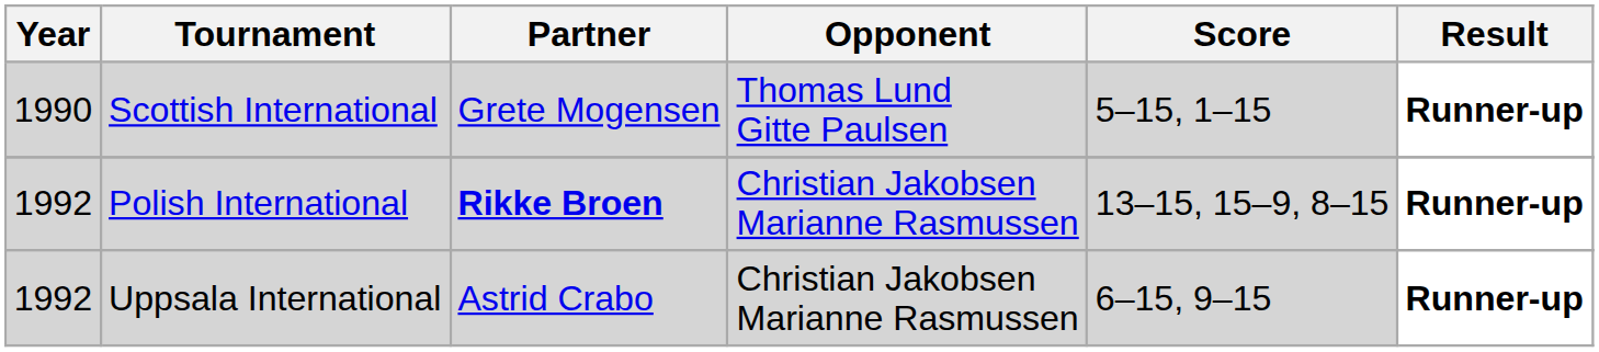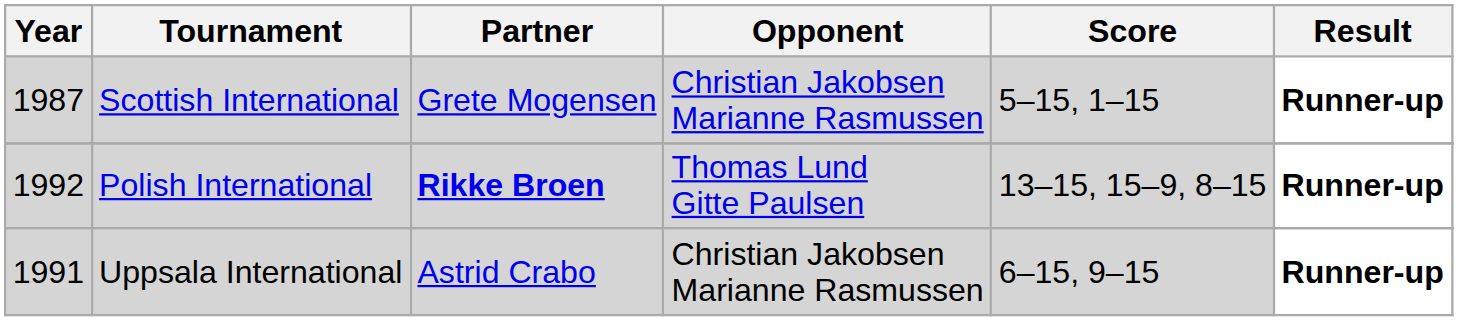Scottish International | Year: 1990 -> 1987
Scottish International | Opponent: Thomas Lund Gitte Paulsen -> Christian Jakobsen Marianne Rasmussen
Polish International | Opponent: Christian Jakobsen Marianne Rasmussen -> Thomas Lund Gitte Paulsen
Uppsala International | Year: 1992 -> 1991
